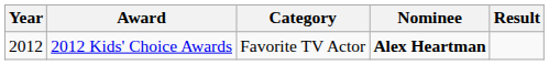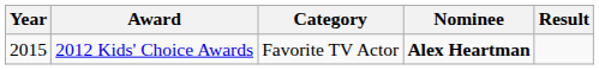2012 Kids' Choice Awards | Year: 2012 -> 2015
